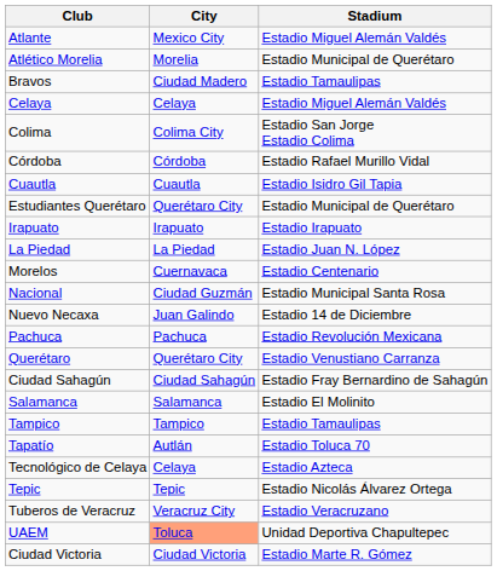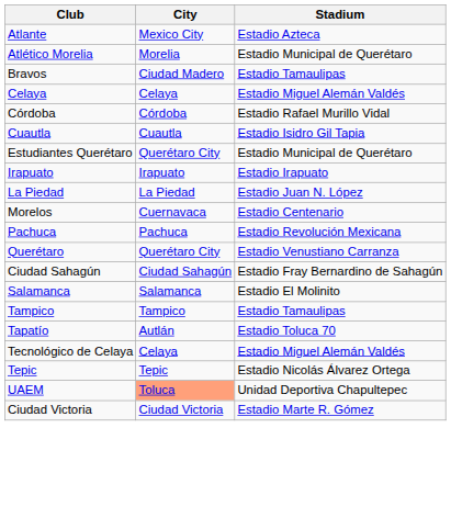Atlante | Stadium: Estadio Miguel Alemán Valdés -> Estadio Azteca
- row: Colima | Colima City | Estadio San Jorge Estadio Colima
- row: Nacional | Ciudad Guzmán | Estadio Municipal Santa Rosa
- row: Nuevo Necaxa | Juan Galindo | Estadio 14 de Diciembre
Tecnológico de Celaya | Stadium: Estadio Azteca -> Estadio Miguel Alemán Valdés
- row: Tuberos de Veracruz | Veracruz City | Estadio Veracruzano
